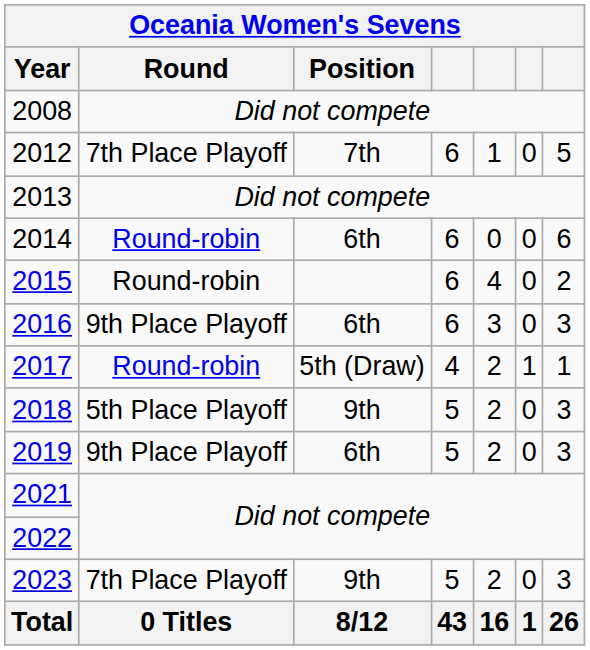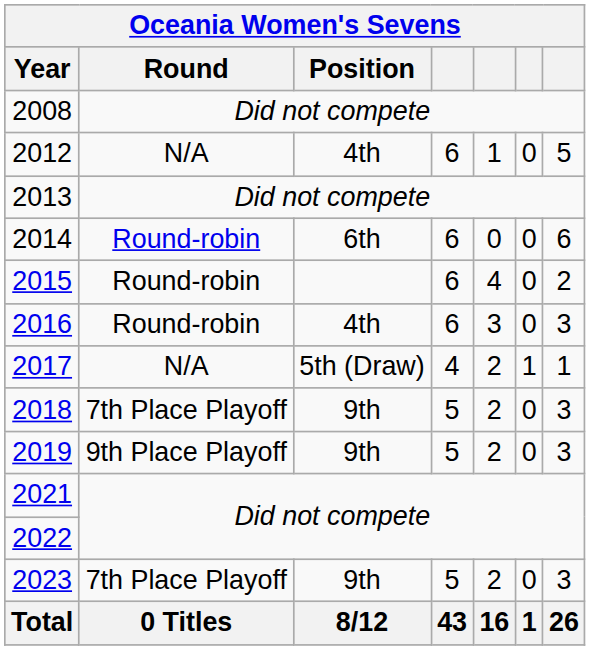2012 | Round: 7th Place Playoff -> N/A
2012 | Position: 7th -> 4th
2016 | Round: 9th Place Playoff -> Round-robin
2016 | Position: 6th -> 4th
2017 | Round: Round-robin -> N/A
2018 | Round: 5th Place Playoff -> 7th Place Playoff
2019 | Position: 6th -> 9th
